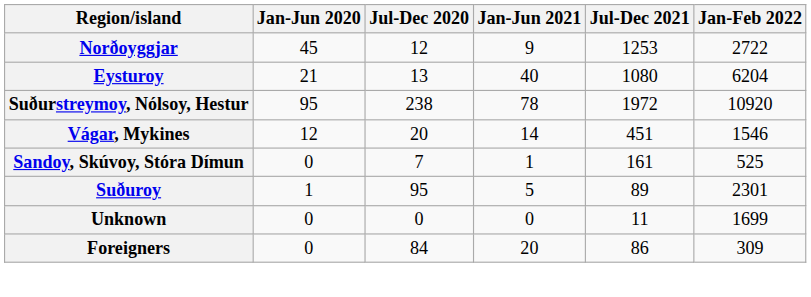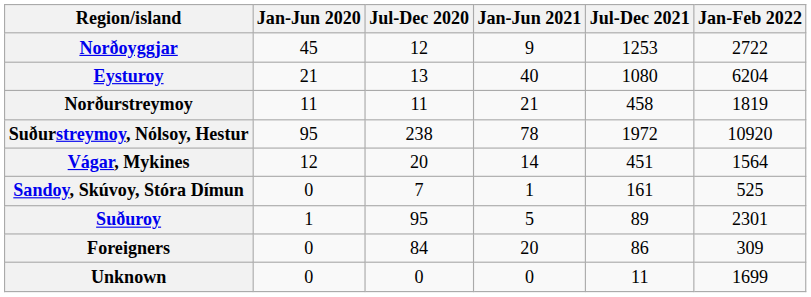+ row: Norðurstreymoy | 11 | 11 | 21 | 458 | 1819
Vágar, Mykines | Jan-Feb 2022: 1546 -> 1564
rows swapped: Foreigners <-> Unknown
